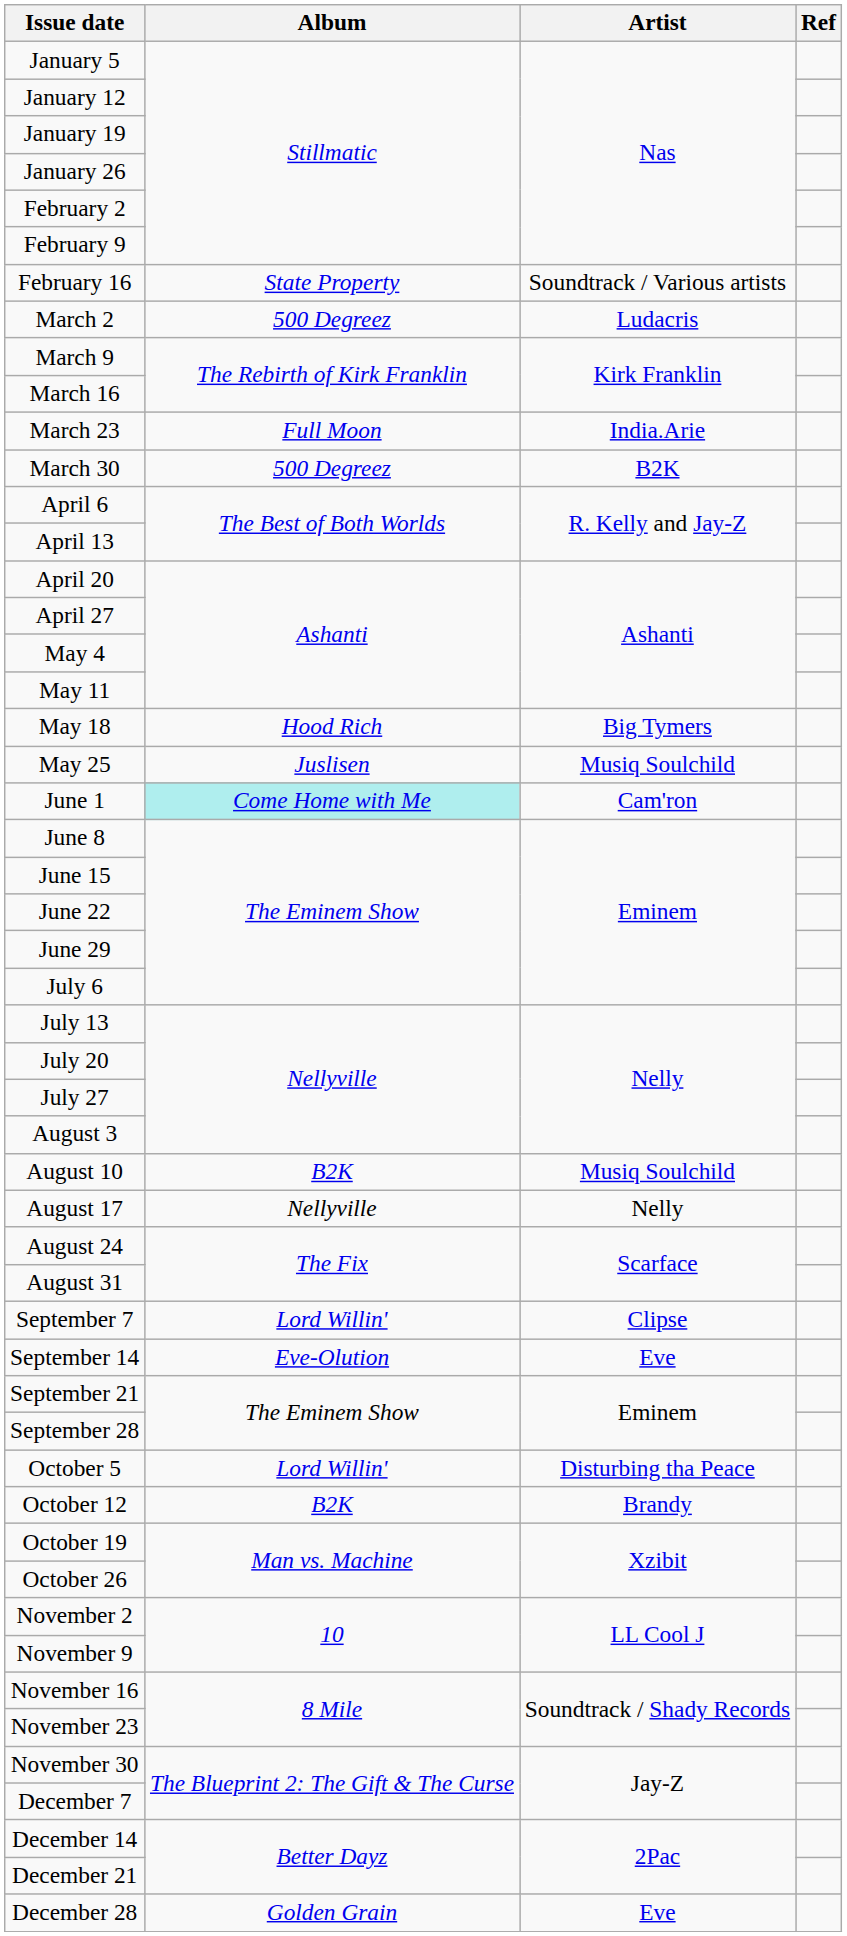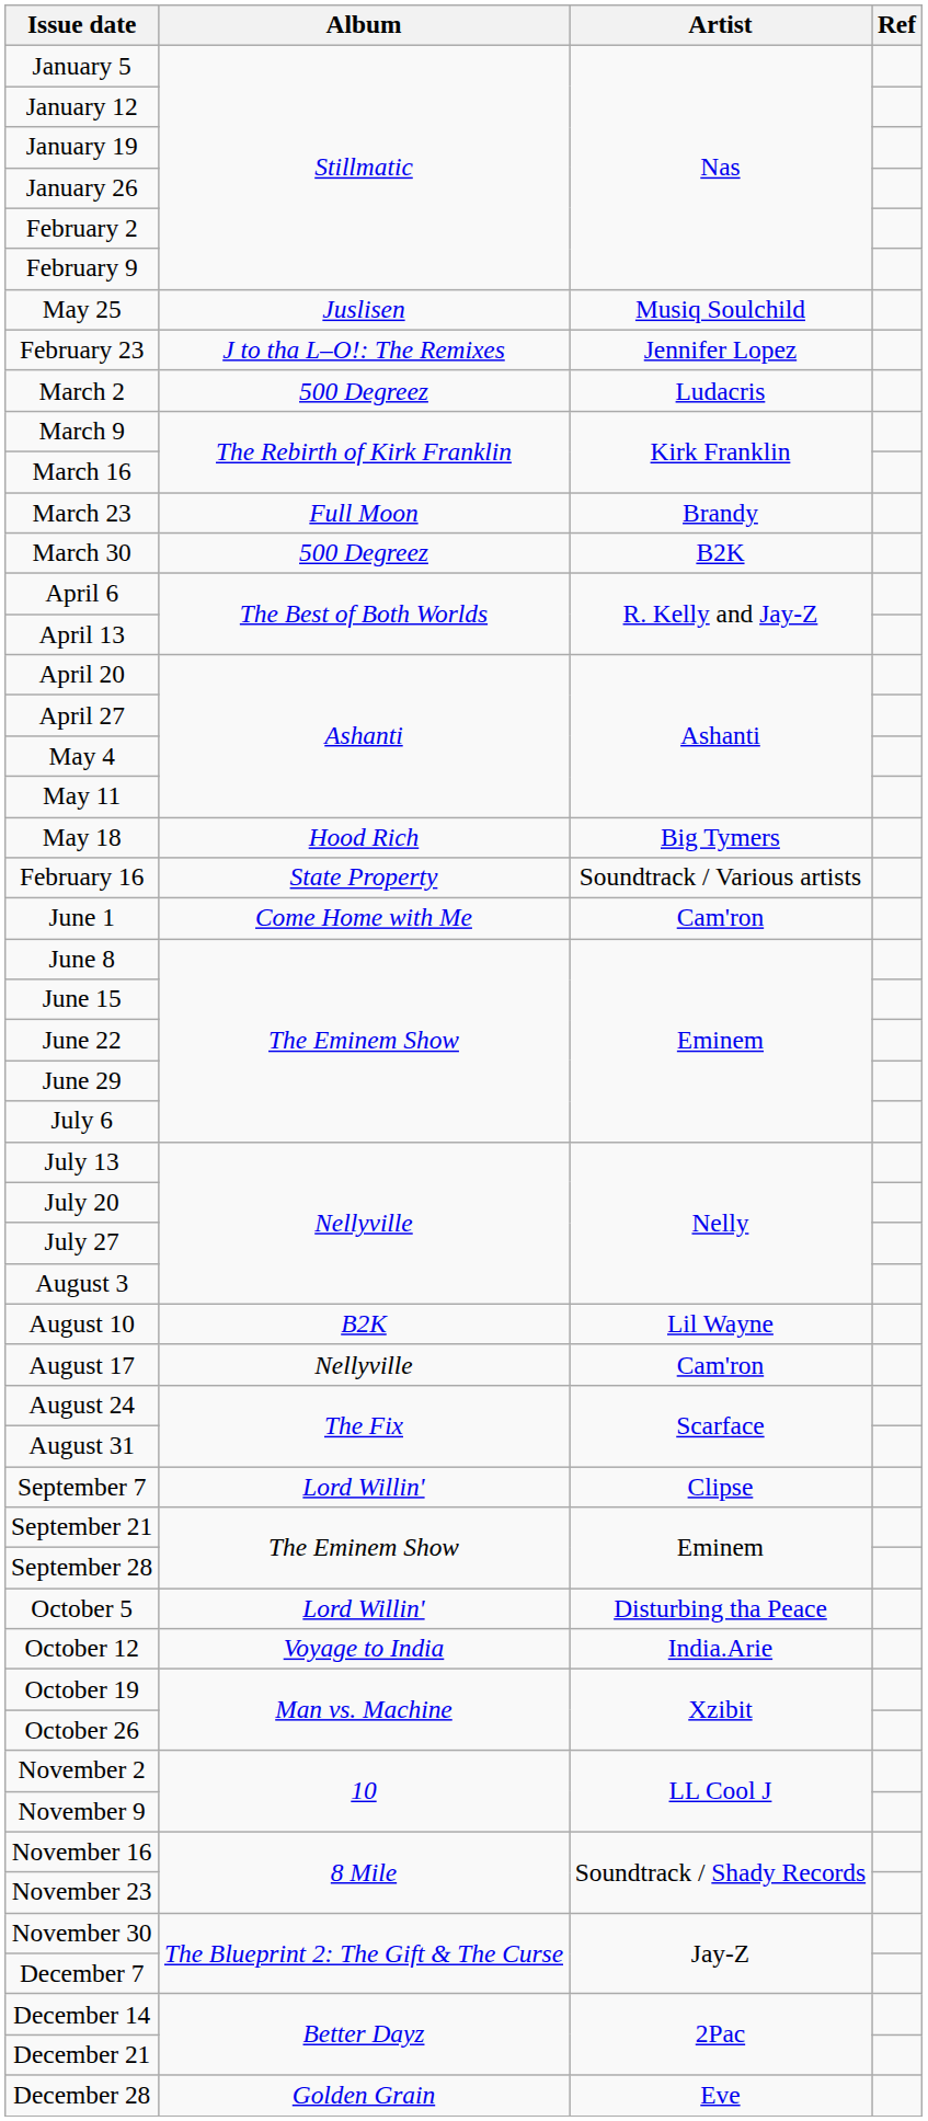rows swapped: February 16 <-> May 25
+ row: February 23 | J to tha L–O!: The Remixes | Jennifer Lopez
March 23 | Artist: India.Arie -> Brandy
June 1 | Album: paleturquoise background -> no background
August 10 | Artist: Musiq Soulchild -> Lil Wayne
August 17 | Artist: Nelly -> Cam'ron
- row: September 14 | Eve-Olution | Eve
October 12 | Album: B2K -> Voyage to India
October 12 | Artist: Brandy -> India.Arie
